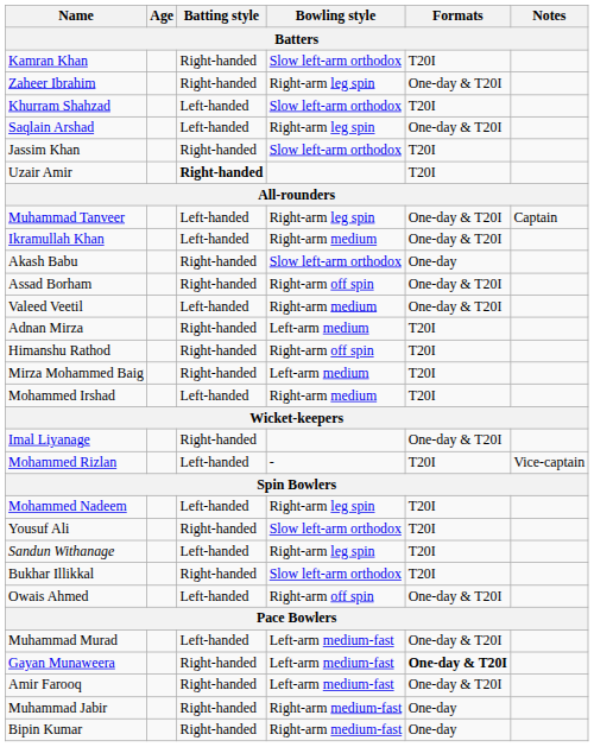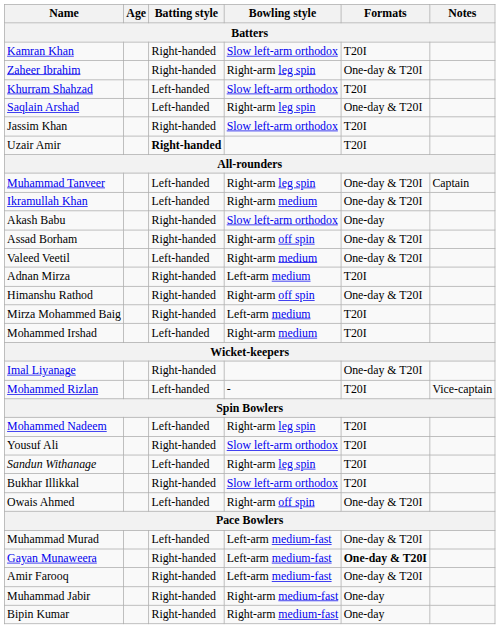Himanshu Rathod | Formats: T20I -> One-day & T20I
